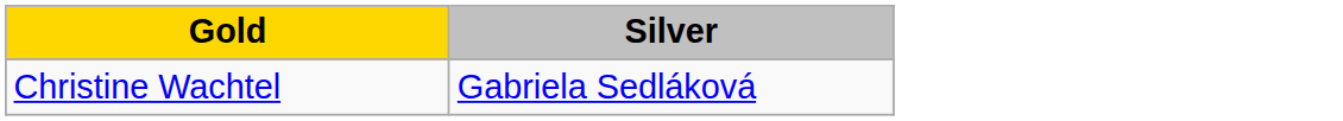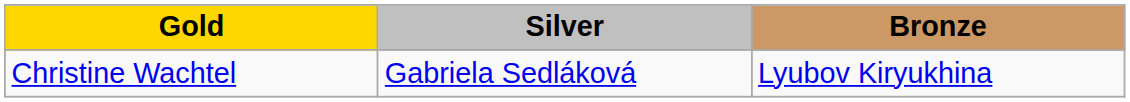+ column: Bronze | Lyubov Kiryukhina
